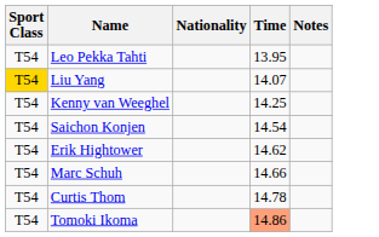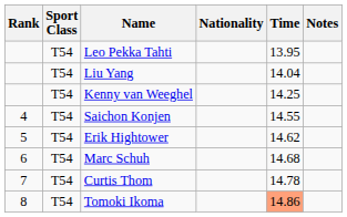+ column: Rank | 4 | 5 | 6 | 7 | 8
Liu Yang | Sport Class: gold background -> no background
Liu Yang | Time: 14.07 -> 14.04
Saichon Konjen | Time: 14.54 -> 14.55
Marc Schuh | Time: 14.66 -> 14.68
